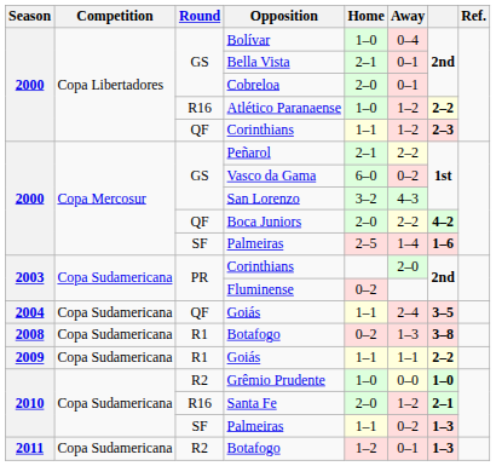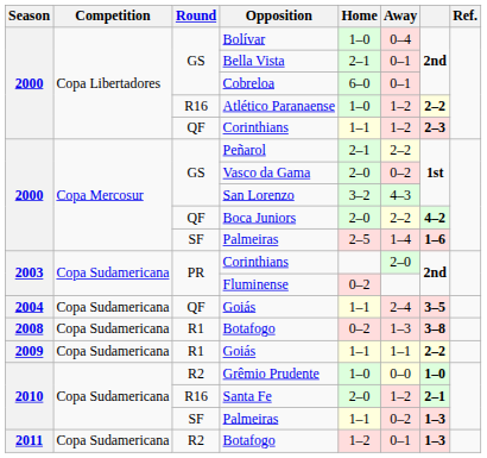Cobreloa | Home: 2–0 -> 6–0
Vasco da Gama | Home: 6–0 -> 2–0
